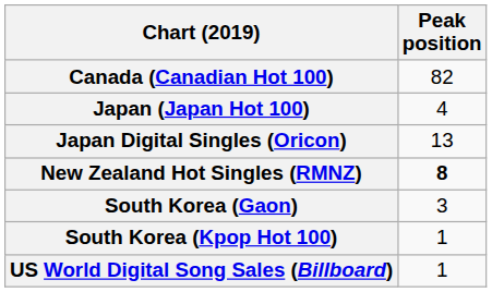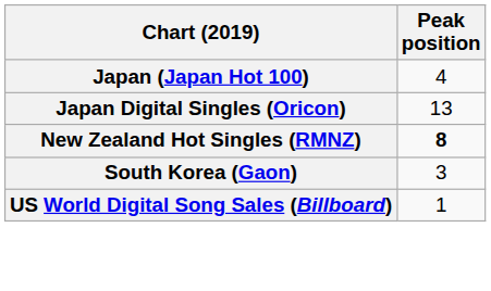- row: Canada (Canadian Hot 100) | 82
- row: South Korea (Kpop Hot 100) | 1
